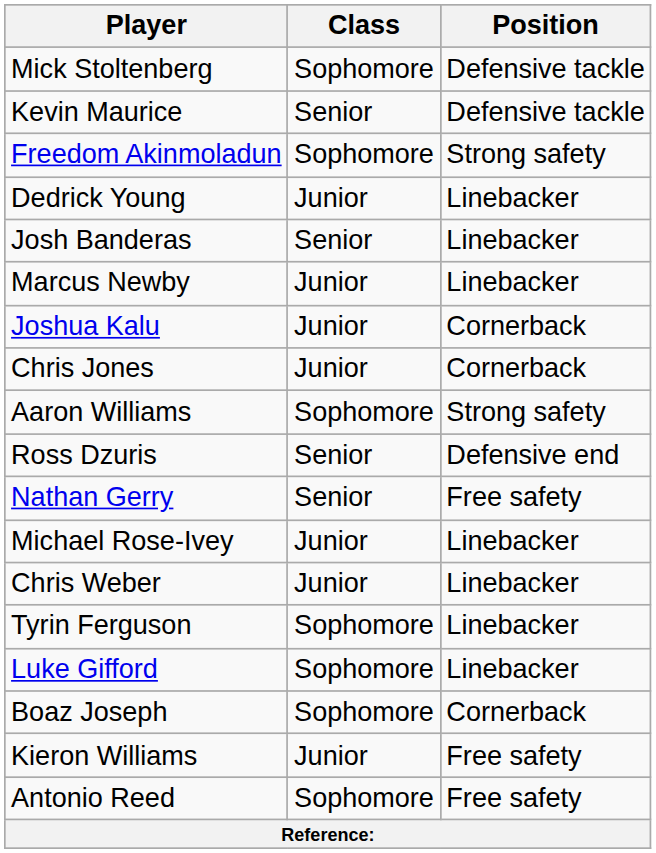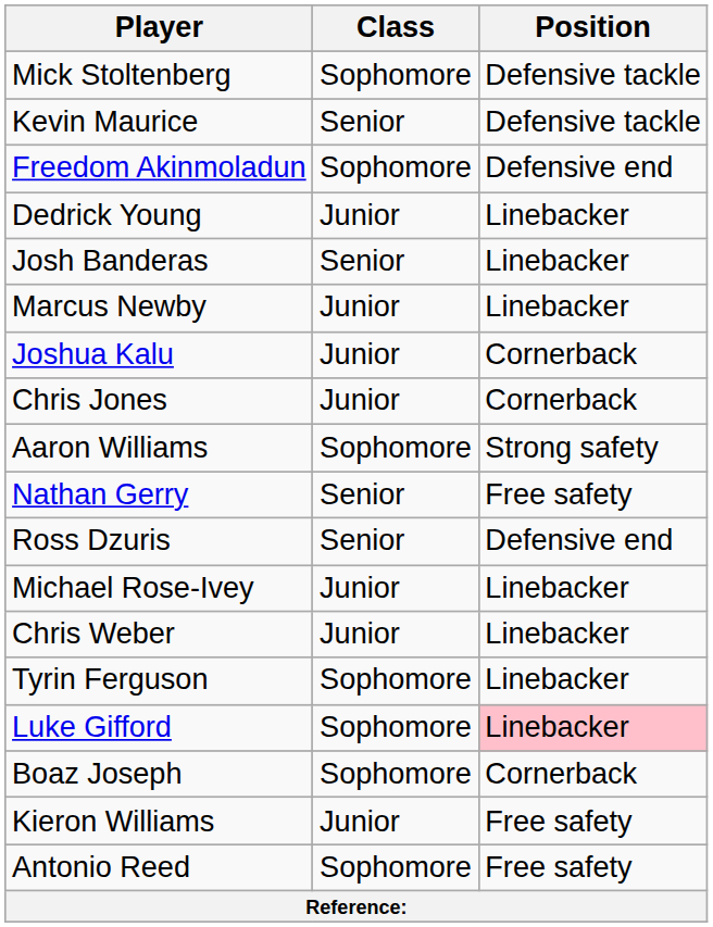Freedom Akinmoladun | Position: Strong safety -> Defensive end
rows swapped: Nathan Gerry <-> Ross Dzuris
Luke Gifford | Position: no background -> pink background
